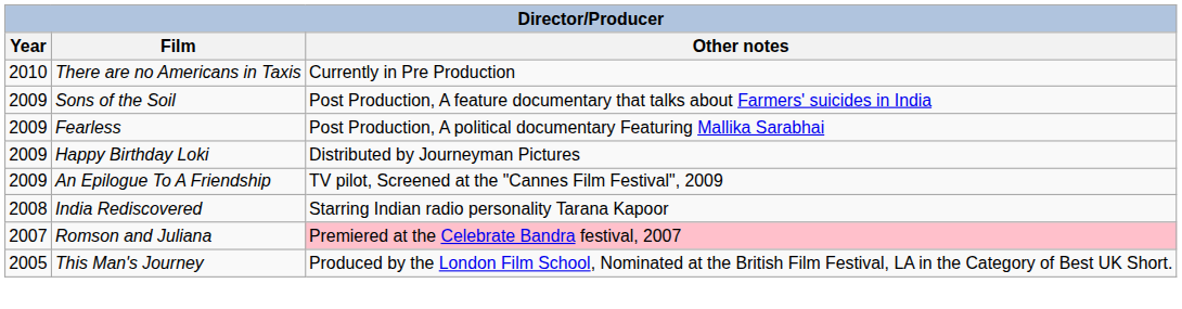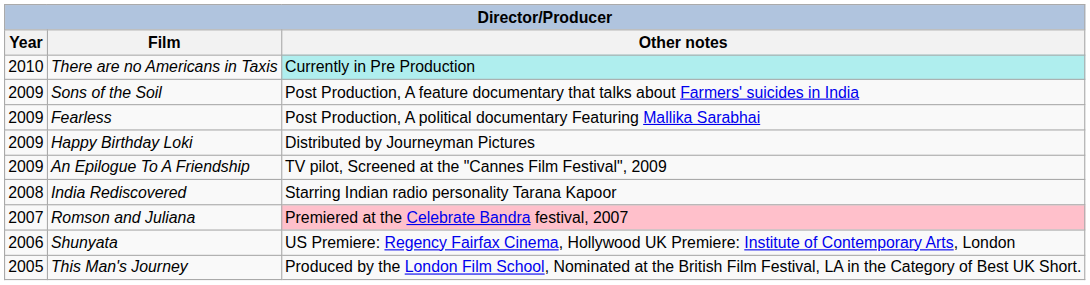There are no Americans in Taxis | Other notes: no background -> paleturquoise background
+ row: 2006 | Shunyata | US Premiere: Regency Fairfax Cinema, Hollywood UK Premiere: Institute of Contemporary Arts, London
